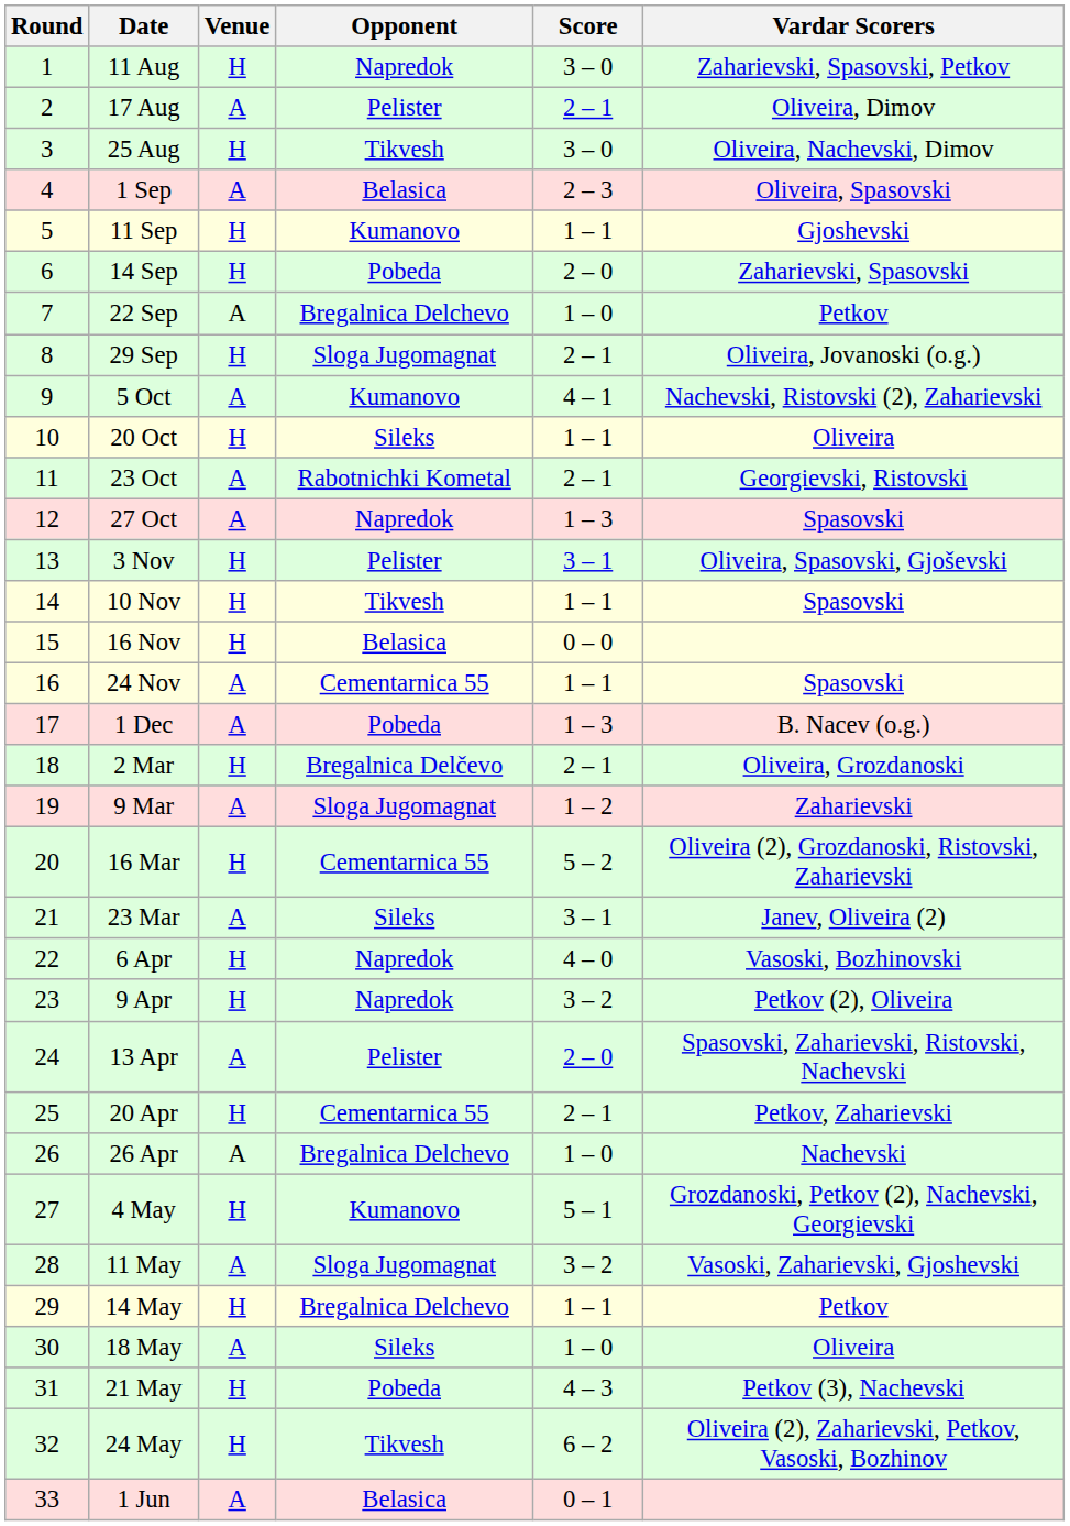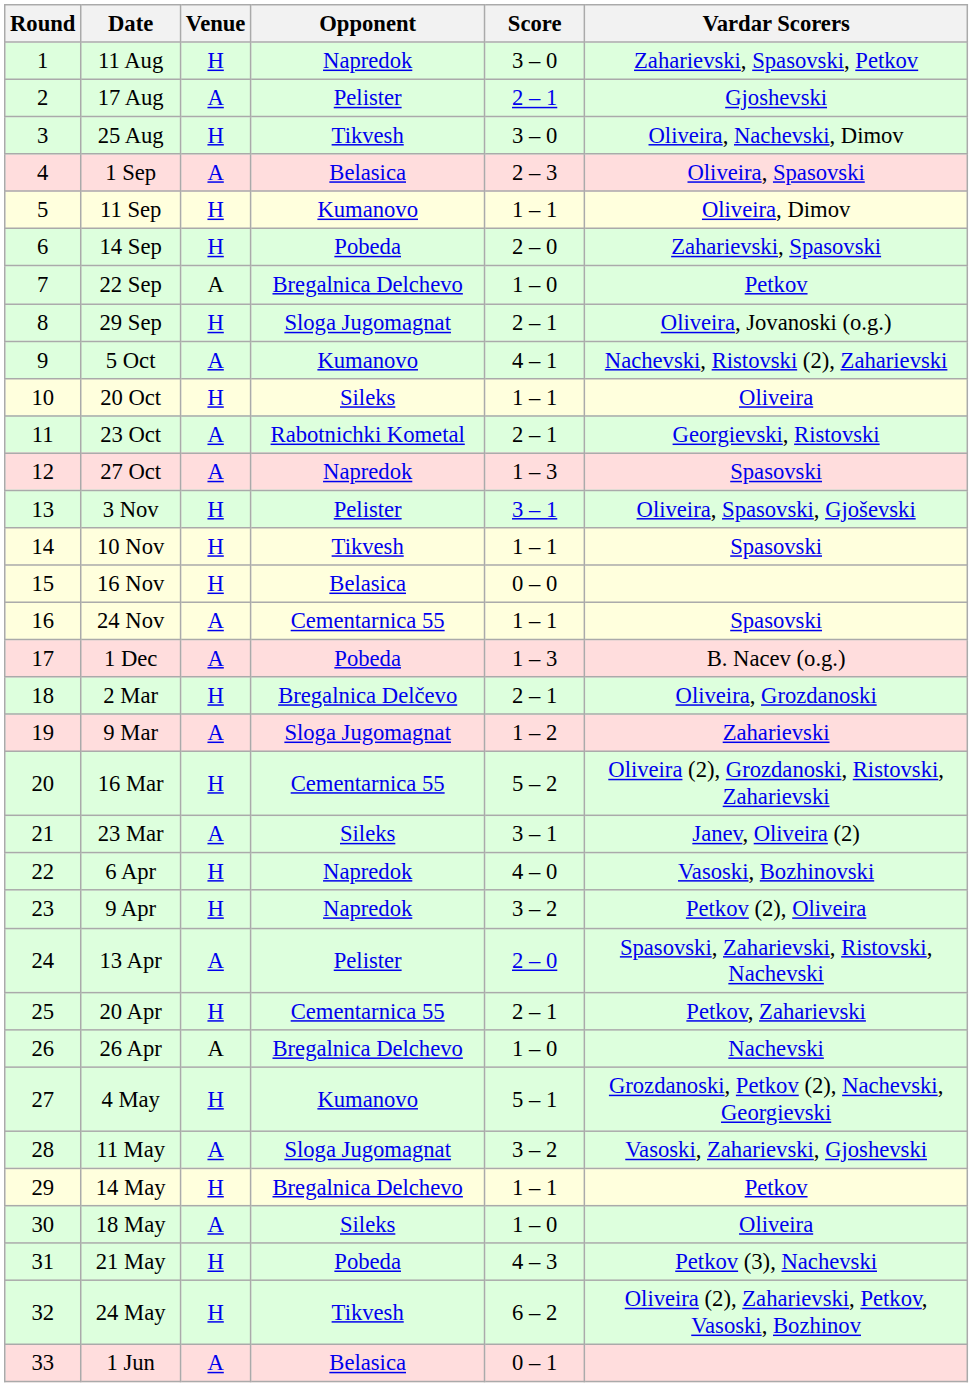17 Aug | Vardar Scorers: Oliveira, Dimov -> Gjoshevski
11 Sep | Vardar Scorers: Gjoshevski -> Oliveira, Dimov
